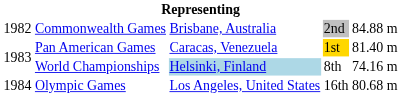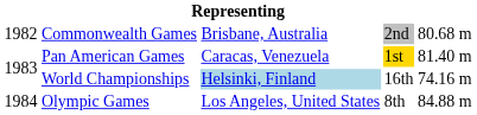Commonwealth Games | column 5: 84.88 m -> 80.68 m
World Championships | column 4: 8th -> 16th
Olympic Games | column 4: 16th -> 8th
Olympic Games | column 5: 80.68 m -> 84.88 m
